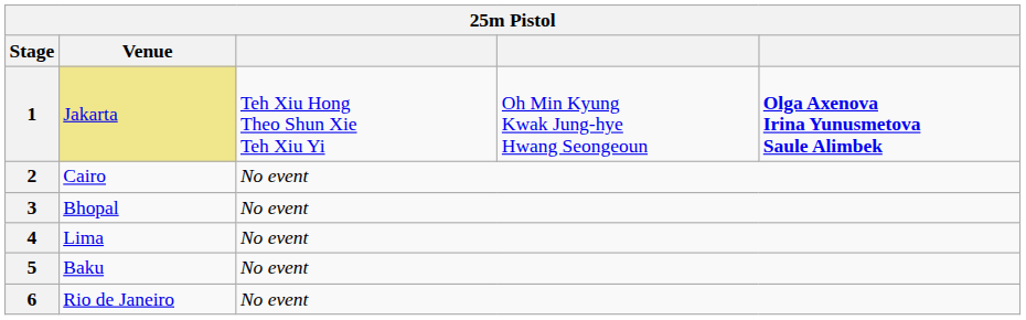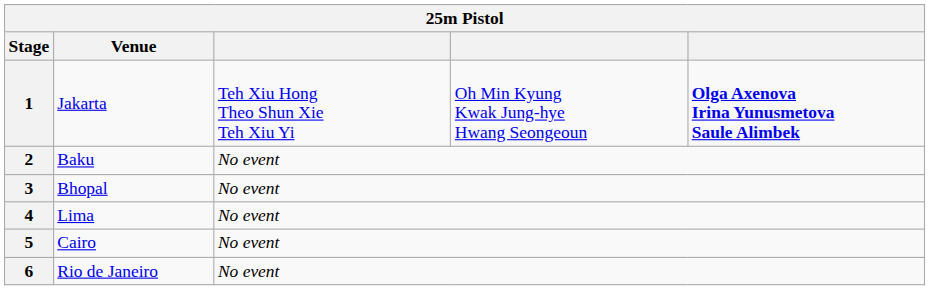1 | Venue: khaki background -> no background
2 | Venue: Cairo -> Baku
5 | Venue: Baku -> Cairo
